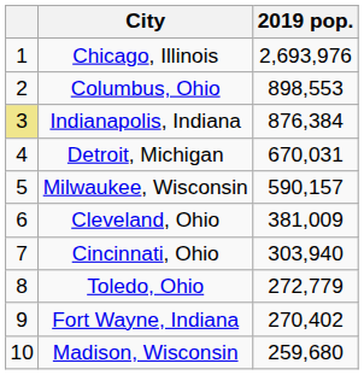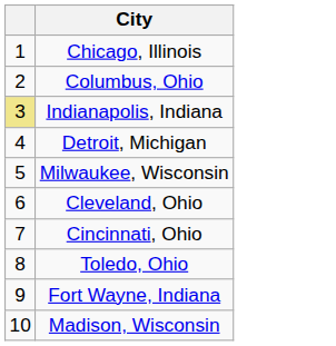- column: 2019 pop. | 2,693,976 | 898,553 | 876,384 | 670,031 | 590,157 | 381,009 | 303,940 | 272,779 | 270,402 | 259,680
